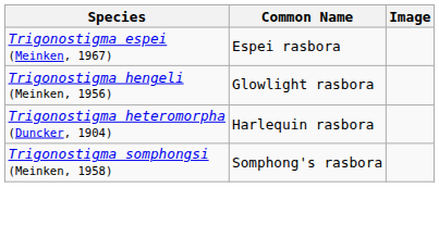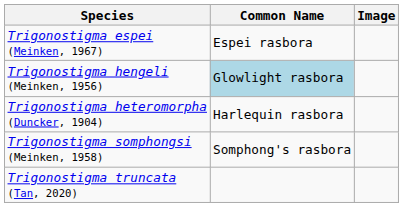Trigonostigma hengeli (Meinken, 1956) | Common Name: no background -> lightblue background
+ row: Trigonostigma truncata (Tan, 2020)
